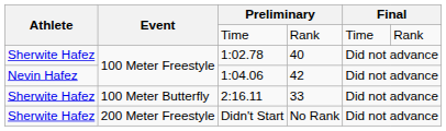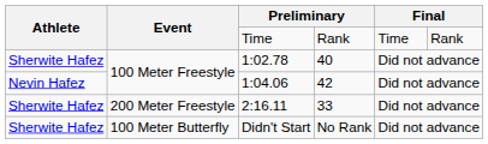2:16.11 | Event: 100 Meter Butterfly -> 200 Meter Freestyle
Didn't Start | Event: 200 Meter Freestyle -> 100 Meter Butterfly
